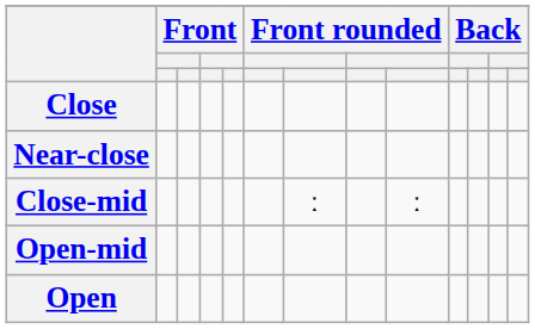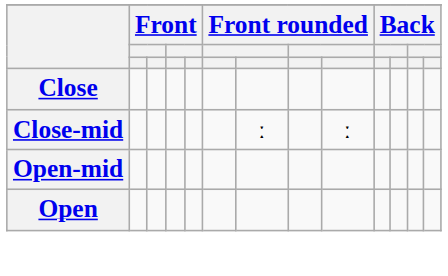- row: Near-close
Close-mid | column 9: normal -> bold
